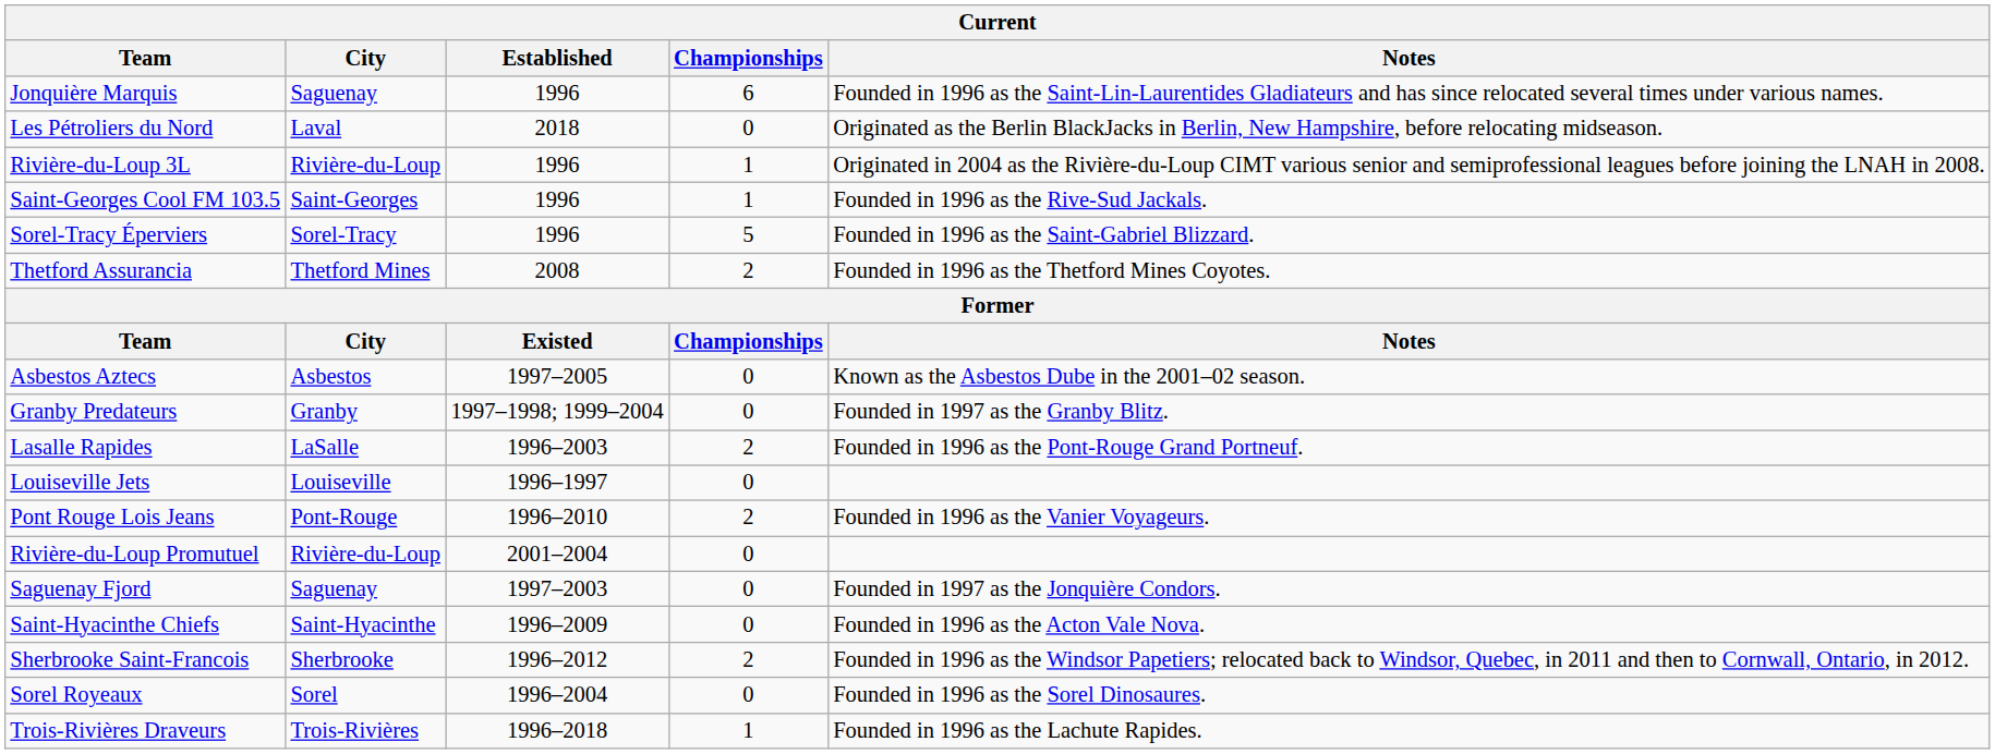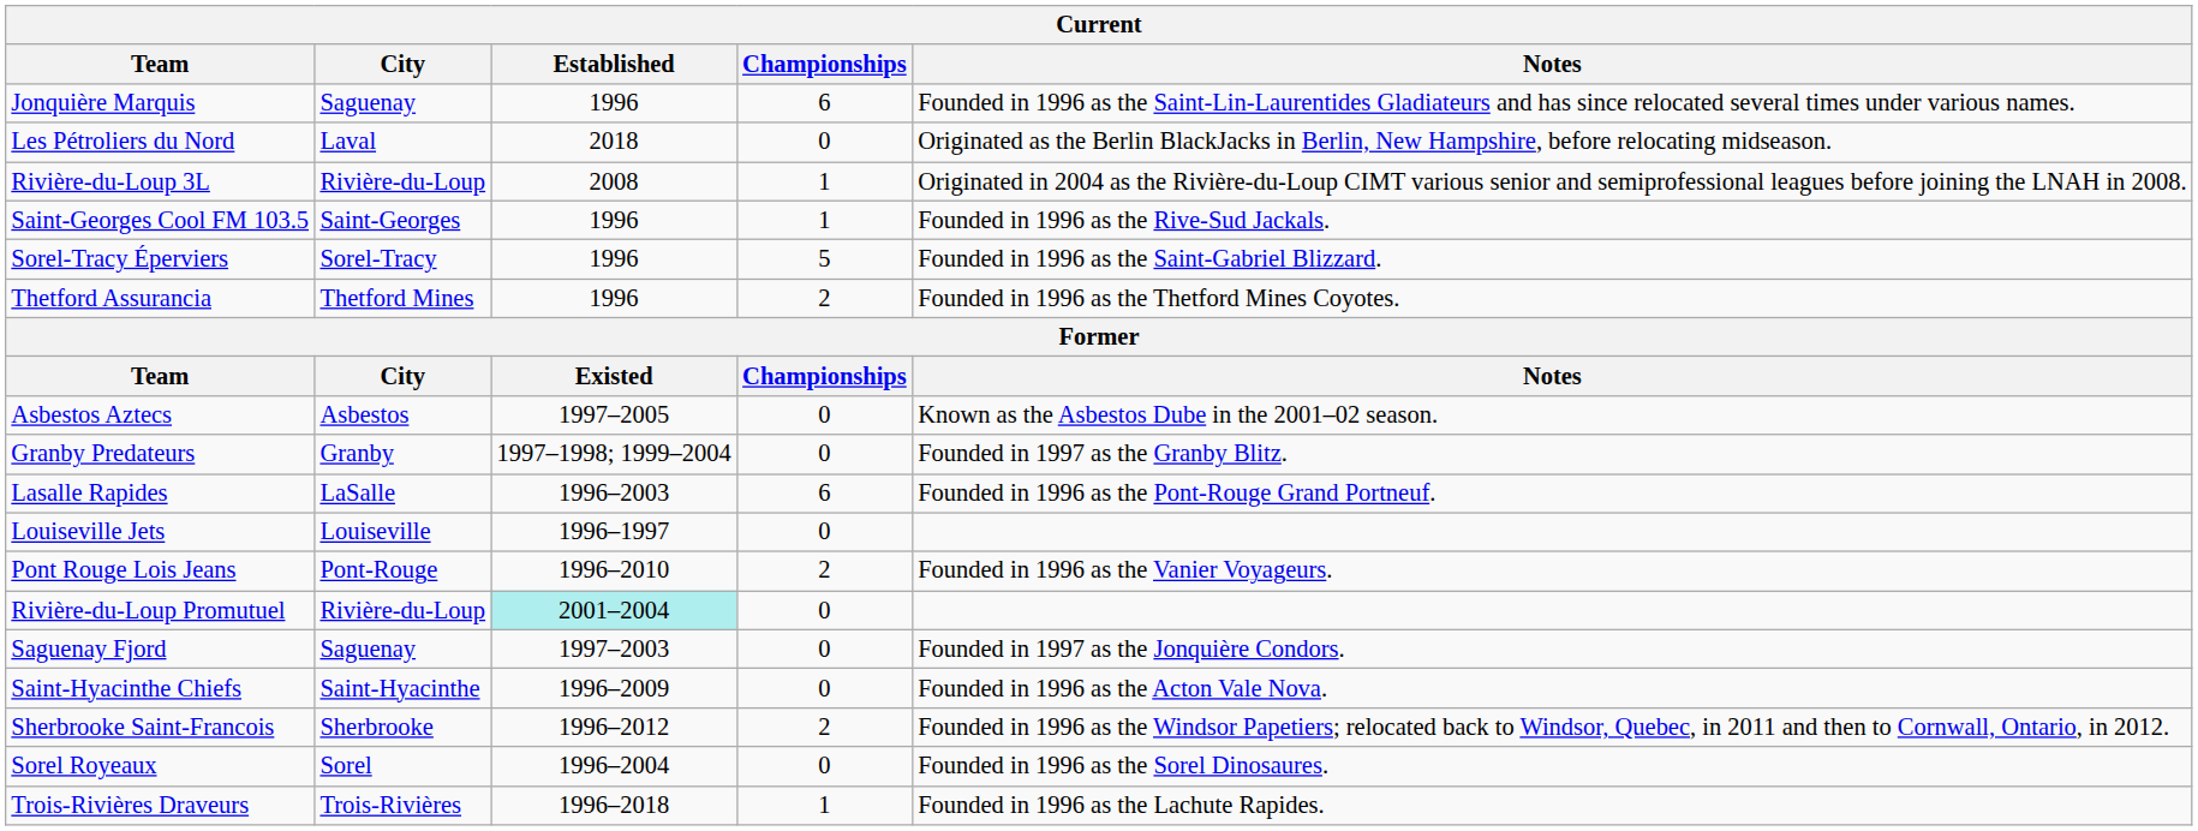Rivière-du-Loup 3L | Established: 1996 -> 2008
Thetford Assurancia | Established: 2008 -> 1996
Lasalle Rapides | Championships: 2 -> 6
Rivière-du-Loup Promutuel | Established: no background -> paleturquoise background
